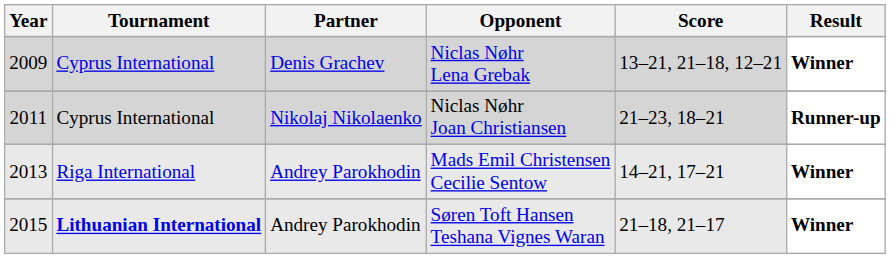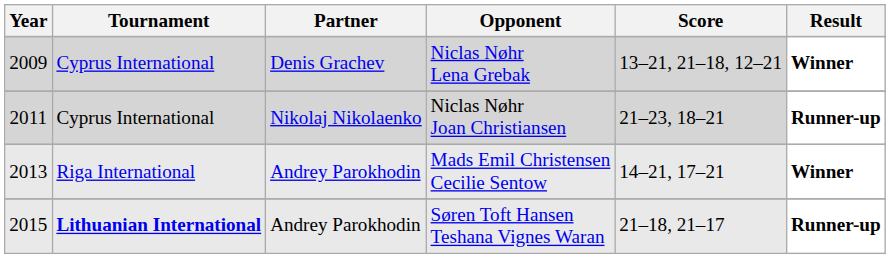Søren Toft Hansen Teshana Vignes Waran | Result: Winner -> Runner-up
